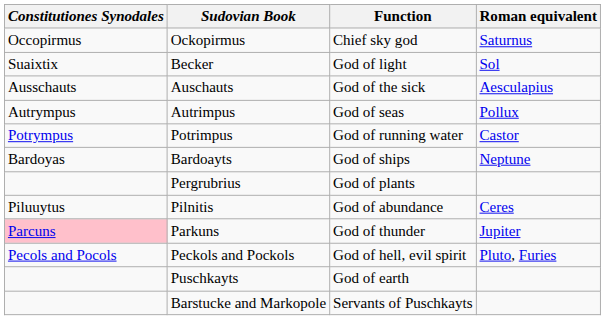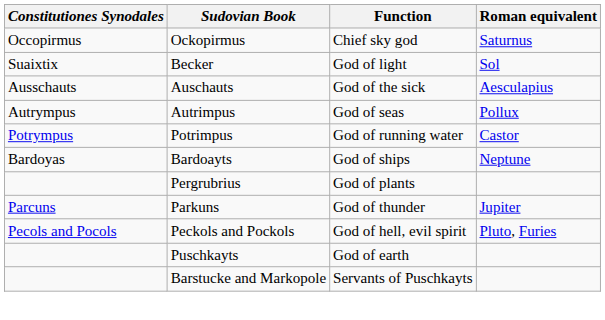- row: Piluuytus | Pilnitis | God of abundance | Ceres
Parkuns | Constitutiones Synodales: pink background -> no background
